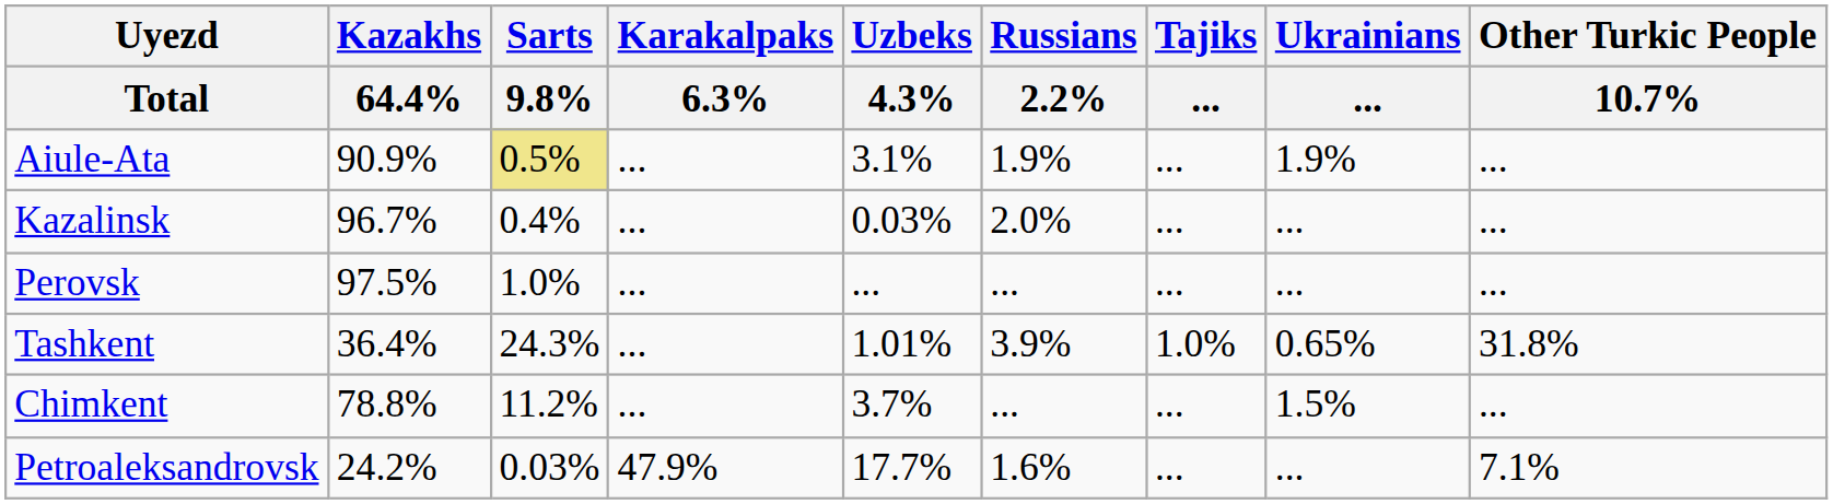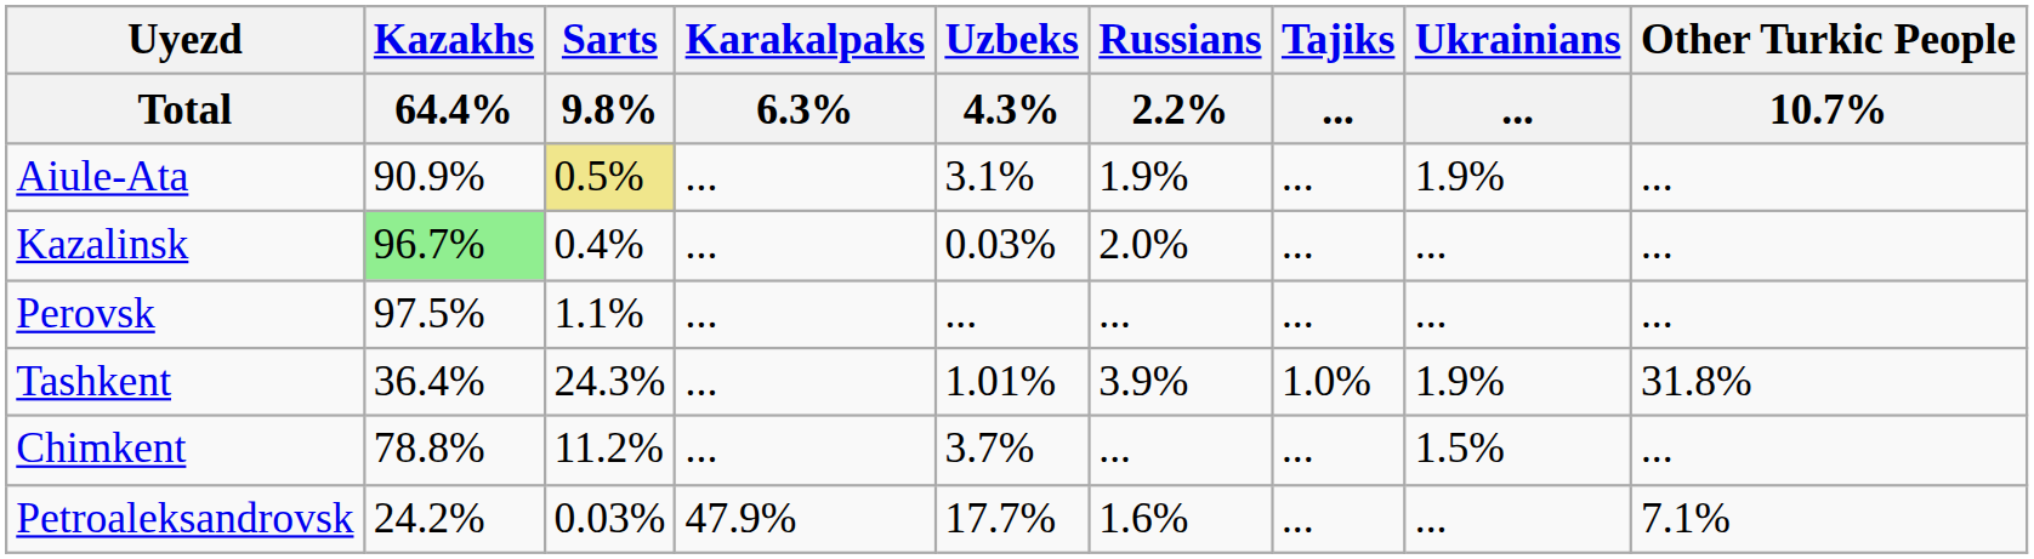Kazalinsk | Kazakhs / 64.4%: no background -> lightgreen background
Perovsk | Sarts / 9.8%: 1.0% -> 1.1%
Tashkent | Ukrainians / ...: 0.65% -> 1.9%
